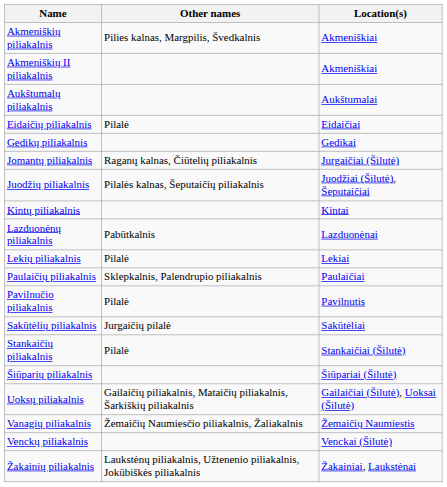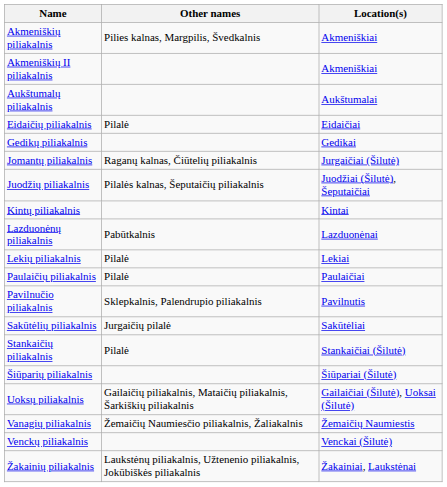Paulaičių piliakalnis | Other names: Sklepkalnis, Palendrupio piliakalnis -> Pilalė
Pavilnučio piliakalnis | Other names: Pilalė -> Sklepkalnis, Palendrupio piliakalnis
